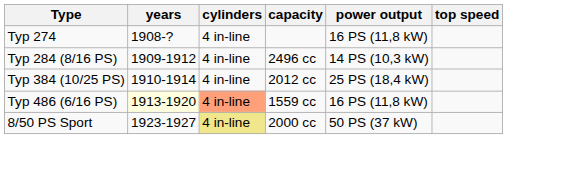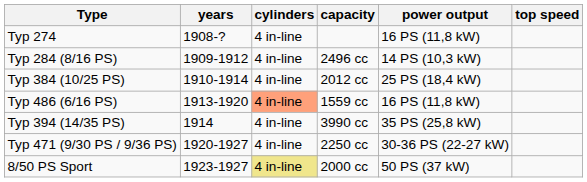Typ 486 (6/16 PS) | years: lightyellow background -> no background
+ row: Typ 394 (14/35 PS) | 1914 | 4 in-line | 3990 cc | 35 PS (25,8 kW)
+ row: Typ 471 (9/30 PS / 9/36 PS) | 1920-1927 | 4 in-line | 2250 cc | 30-36 PS (22-27 kW)
